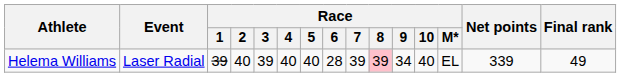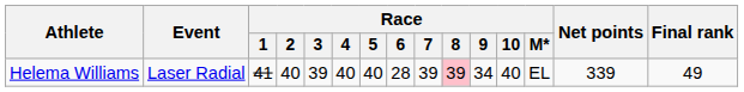Helema Williams | Race / 1: 39 -> 41
